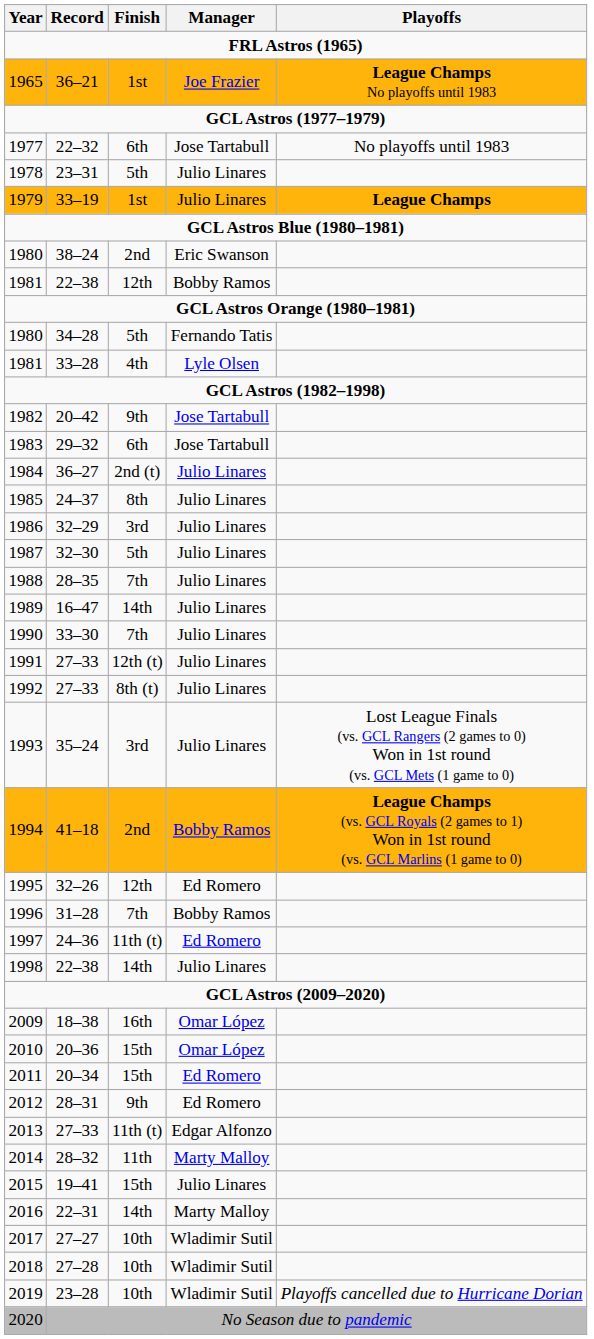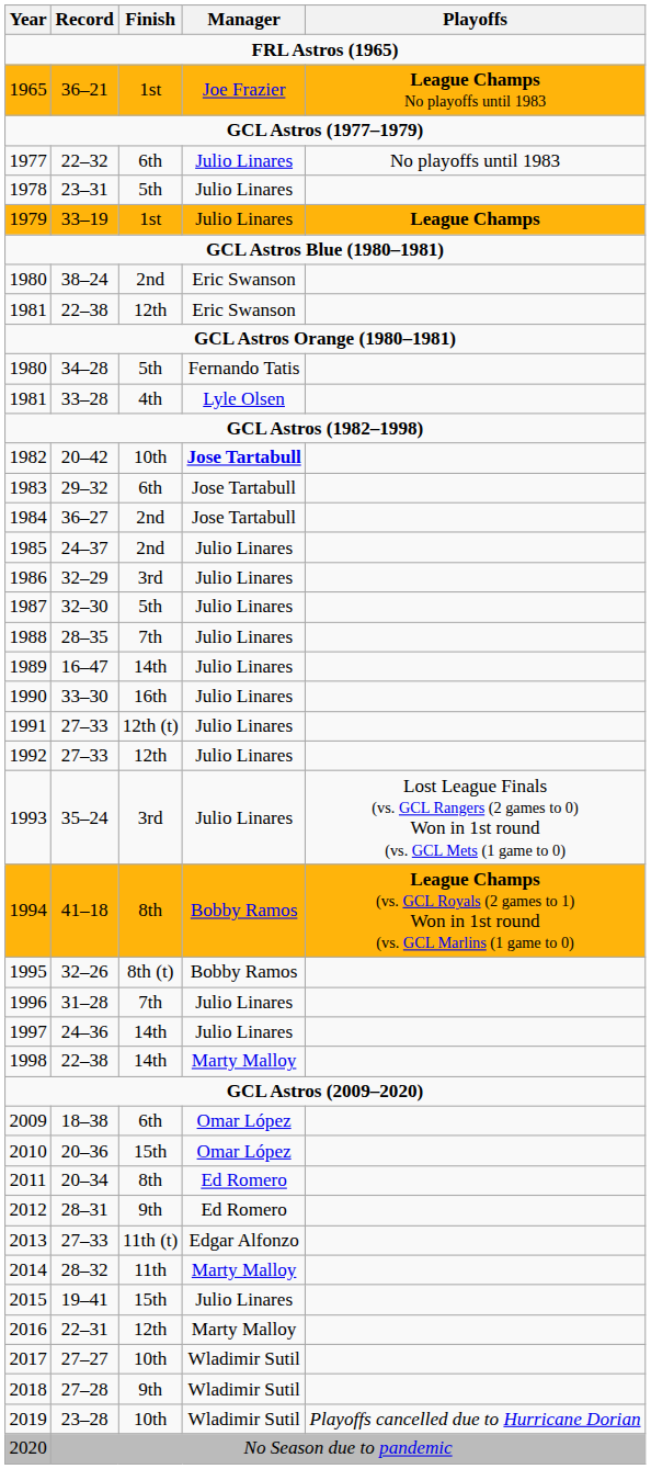1977 | Manager: Jose Tartabull -> Julio Linares
1981 / 22–38 | Manager: Bobby Ramos -> Eric Swanson
1982 | Finish: 9th -> 10th
1982 | Manager: normal -> bold
1984 | Finish: 2nd (t) -> 2nd
1984 | Manager: Julio Linares -> Jose Tartabull
1985 | Finish: 8th -> 2nd
1990 | Finish: 7th -> 16th
1992 | Finish: 8th (t) -> 12th
1994 | Finish: 2nd -> 8th
1995 | Finish: 12th -> 8th (t)
1995 | Manager: Ed Romero -> Bobby Ramos
1996 | Manager: Bobby Ramos -> Julio Linares
1997 | Finish: 11th (t) -> 14th
1997 | Manager: Ed Romero -> Julio Linares
1998 | Manager: Julio Linares -> Marty Malloy
2009 | Finish: 16th -> 6th
2011 | Finish: 15th -> 8th
2016 | Finish: 14th -> 12th
2018 | Finish: 10th -> 9th
